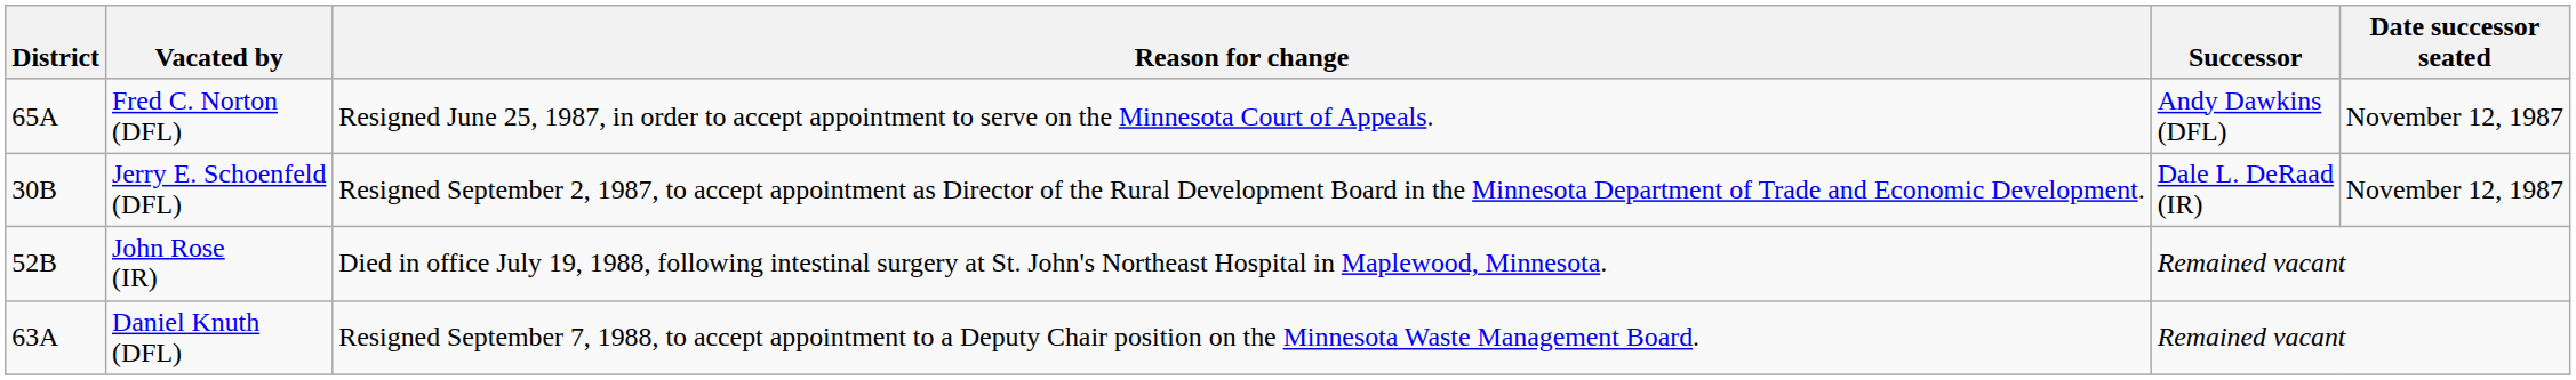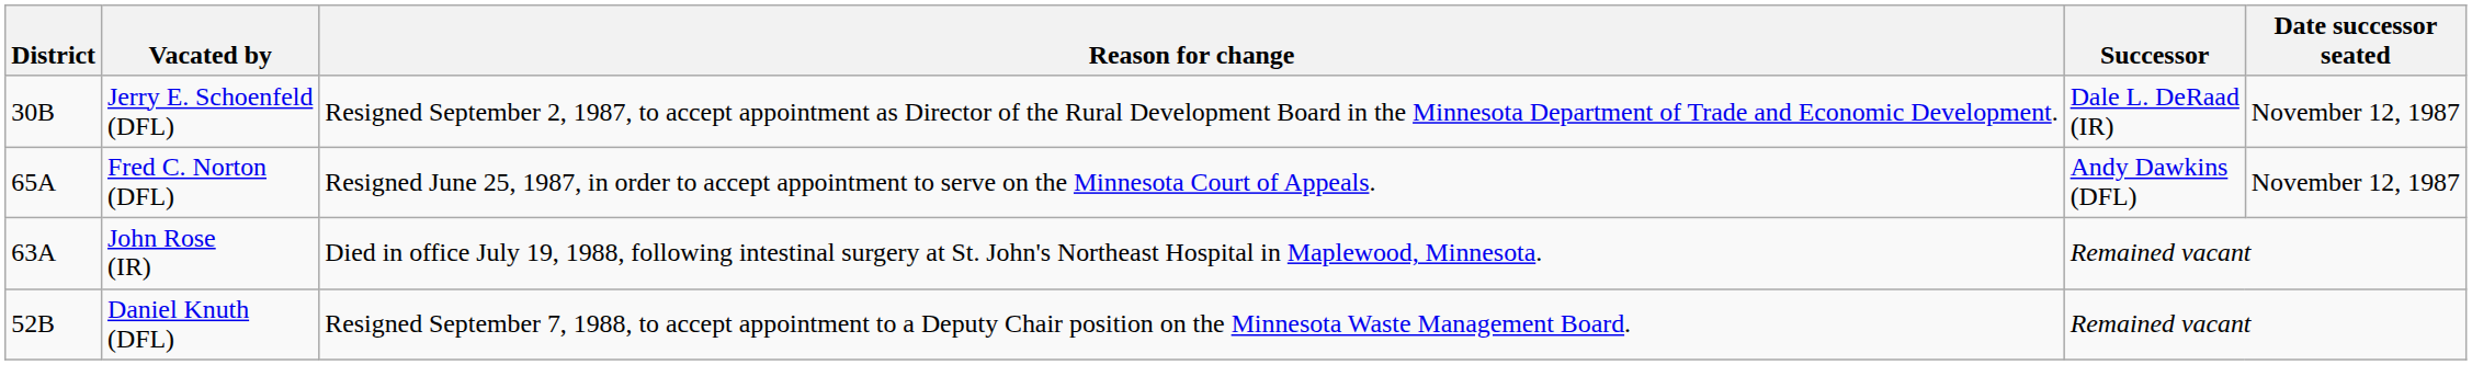rows swapped: Fred C. Norton (DFL) <-> Jerry E. Schoenfeld (DFL)
John Rose (IR) | District: 52B -> 63A
Daniel Knuth (DFL) | District: 63A -> 52B
